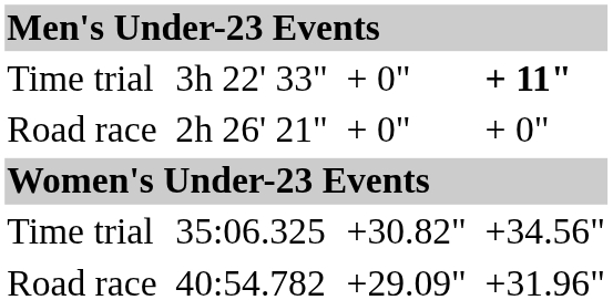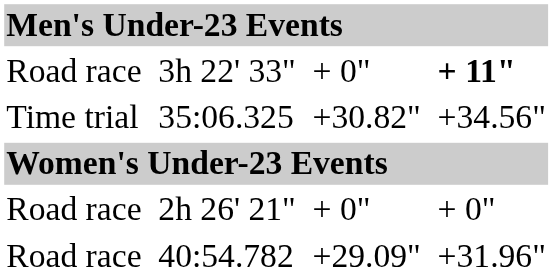3h 22' 33" | column 1: Time trial -> Road race
rows swapped: 35:06.325 <-> 2h 26' 21"
